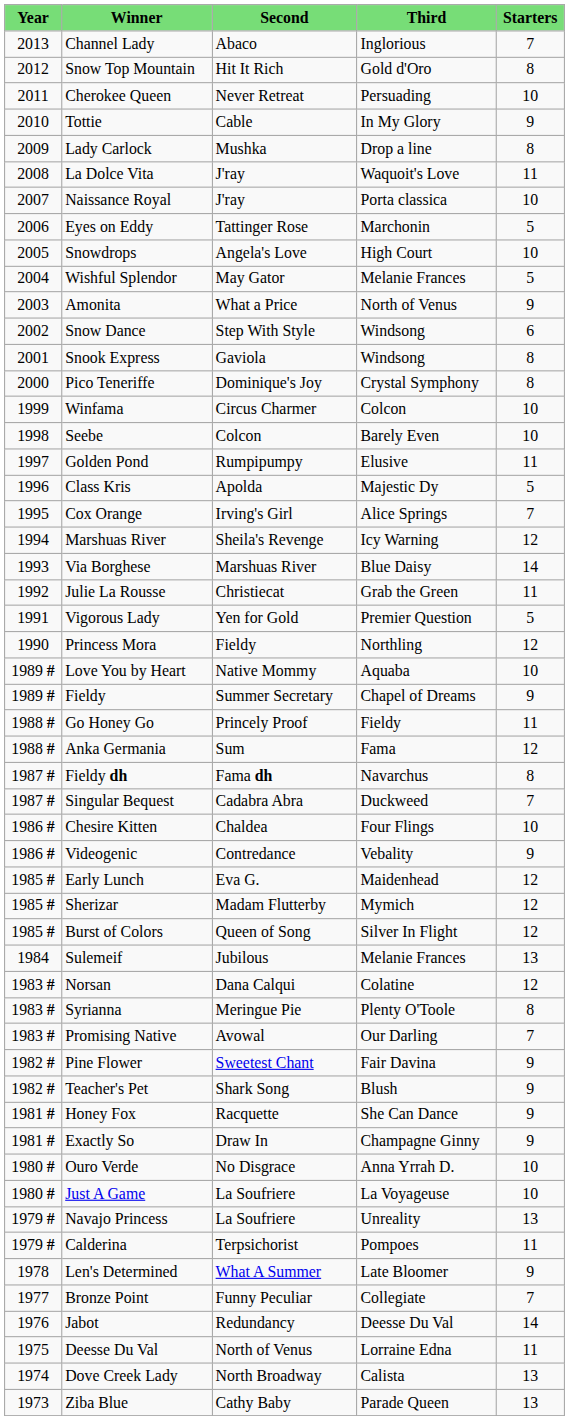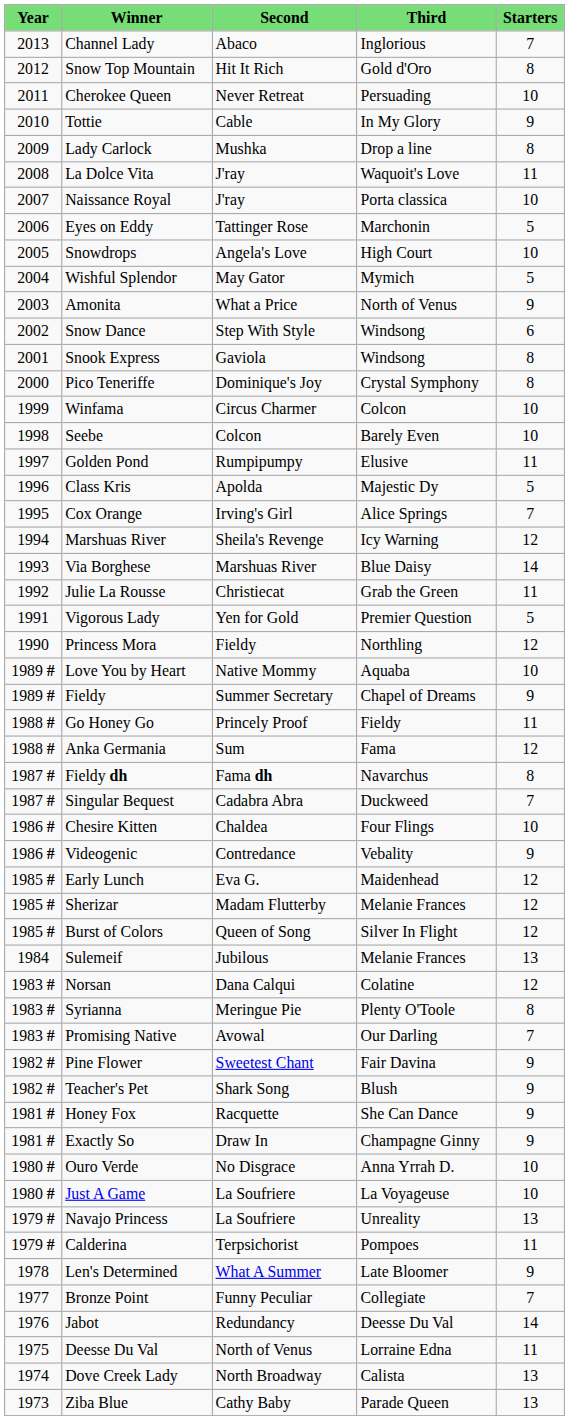Wishful Splendor | column 4: Melanie Frances -> Mymich
Sherizar | column 4: Mymich -> Melanie Frances
